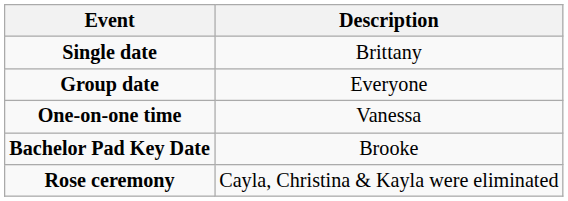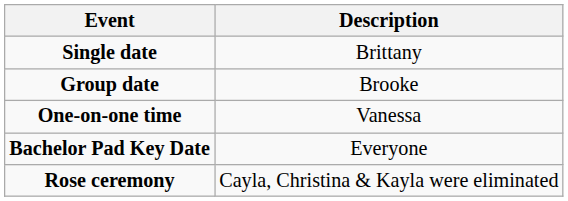Group date | Description: Everyone -> Brooke
Bachelor Pad Key Date | Description: Brooke -> Everyone
